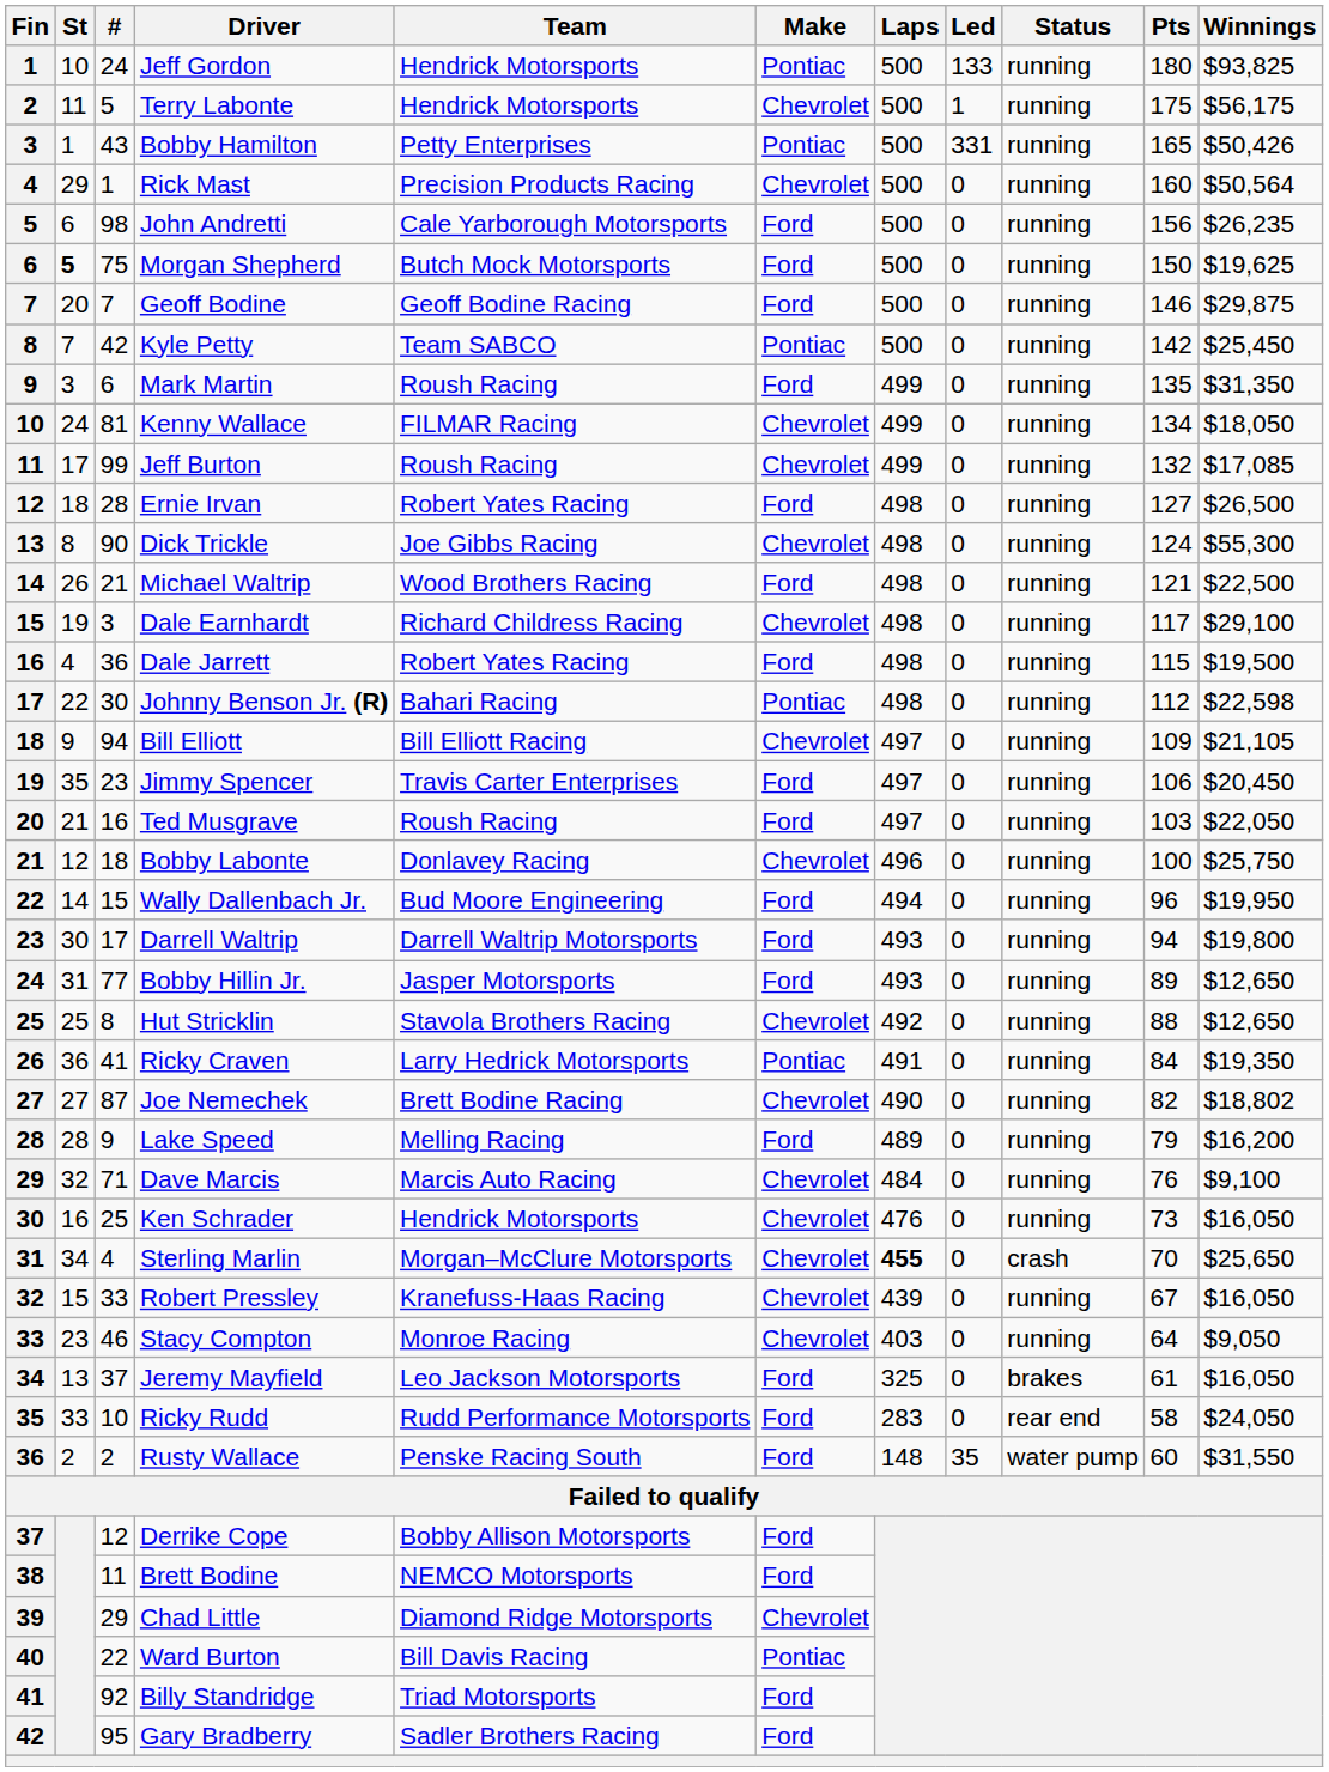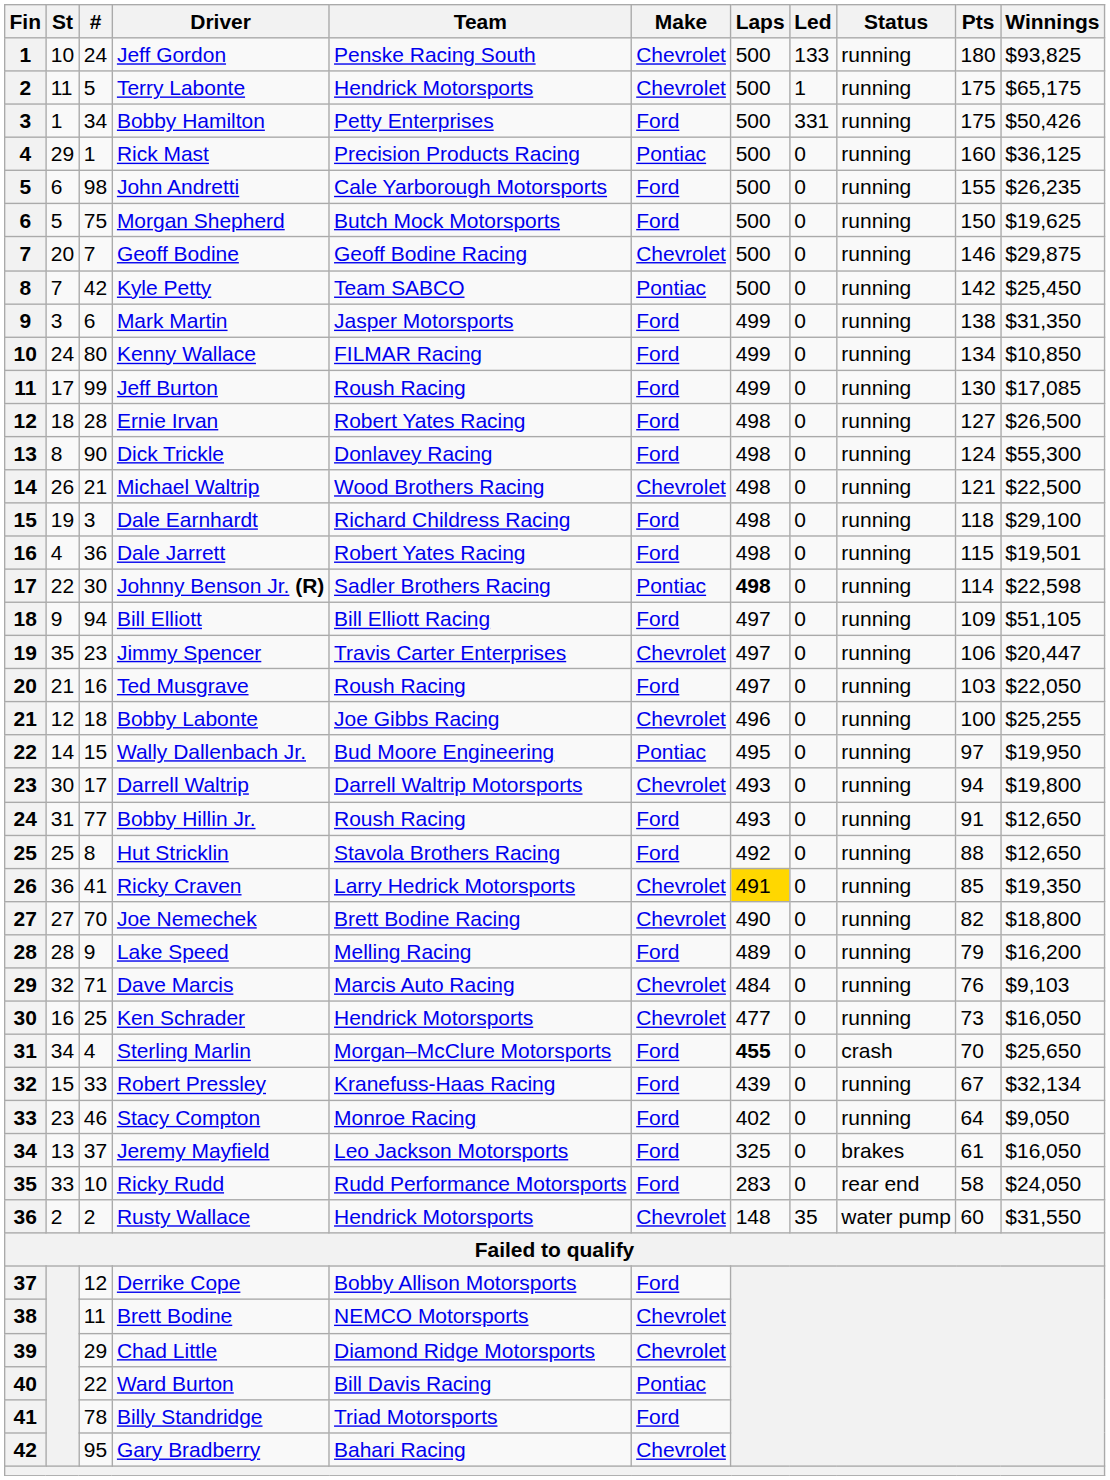Jeff Gordon | Team: Hendrick Motorsports -> Penske Racing South
Jeff Gordon | Make: Pontiac -> Chevrolet
Terry Labonte | Winnings: $56,175 -> $65,175
Bobby Hamilton | #: 43 -> 34
Bobby Hamilton | Make: Pontiac -> Ford
Bobby Hamilton | Pts: 165 -> 175
Rick Mast | Make: Chevrolet -> Pontiac
Rick Mast | Winnings: $50,564 -> $36,125
John Andretti | Pts: 156 -> 155
Morgan Shepherd | St: bold -> normal
Geoff Bodine | Make: Ford -> Chevrolet
Mark Martin | Team: Roush Racing -> Jasper Motorsports
Mark Martin | Pts: 135 -> 138
Kenny Wallace | #: 81 -> 80
Kenny Wallace | Make: Chevrolet -> Ford
Kenny Wallace | Winnings: $18,050 -> $10,850
Jeff Burton | Make: Chevrolet -> Ford
Jeff Burton | Pts: 132 -> 130
Dick Trickle | Team: Joe Gibbs Racing -> Donlavey Racing
Dick Trickle | Make: Chevrolet -> Ford
Michael Waltrip | Make: Ford -> Chevrolet
Dale Earnhardt | Make: Chevrolet -> Ford
Dale Earnhardt | Pts: 117 -> 118
Dale Jarrett | Winnings: $19,500 -> $19,501
Johnny Benson Jr. (R) | Team: Bahari Racing -> Sadler Brothers Racing
Johnny Benson Jr. (R) | Laps: normal -> bold
Johnny Benson Jr. (R) | Pts: 112 -> 114
Bill Elliott | Make: Chevrolet -> Ford
Bill Elliott | Winnings: $21,105 -> $51,105
Jimmy Spencer | Make: Ford -> Chevrolet
Jimmy Spencer | Winnings: $20,450 -> $20,447
Bobby Labonte | Team: Donlavey Racing -> Joe Gibbs Racing
Bobby Labonte | Winnings: $25,750 -> $25,255
Wally Dallenbach Jr. | Make: Ford -> Pontiac
Wally Dallenbach Jr. | Laps: 494 -> 495
Wally Dallenbach Jr. | Pts: 96 -> 97
Darrell Waltrip | Make: Ford -> Chevrolet
Bobby Hillin Jr. | Team: Jasper Motorsports -> Roush Racing
Bobby Hillin Jr. | Pts: 89 -> 91
Hut Stricklin | Make: Chevrolet -> Ford
Ricky Craven | Make: Pontiac -> Chevrolet
Ricky Craven | Laps: no background -> gold background
Ricky Craven | Pts: 84 -> 85
Joe Nemechek | #: 87 -> 70
Joe Nemechek | Winnings: $18,802 -> $18,800
Dave Marcis | Winnings: $9,100 -> $9,103
Ken Schrader | Laps: 476 -> 477
Sterling Marlin | Make: Chevrolet -> Ford
Robert Pressley | Make: Chevrolet -> Ford
Robert Pressley | Winnings: $16,050 -> $32,134
Stacy Compton | Make: Chevrolet -> Ford
Stacy Compton | Laps: 403 -> 402
Rusty Wallace | Team: Penske Racing South -> Hendrick Motorsports
Rusty Wallace | Make: Ford -> Chevrolet
Brett Bodine | Make: Ford -> Chevrolet
Billy Standridge | #: 92 -> 78
Gary Bradberry | Team: Sadler Brothers Racing -> Bahari Racing
Gary Bradberry | Make: Ford -> Chevrolet
